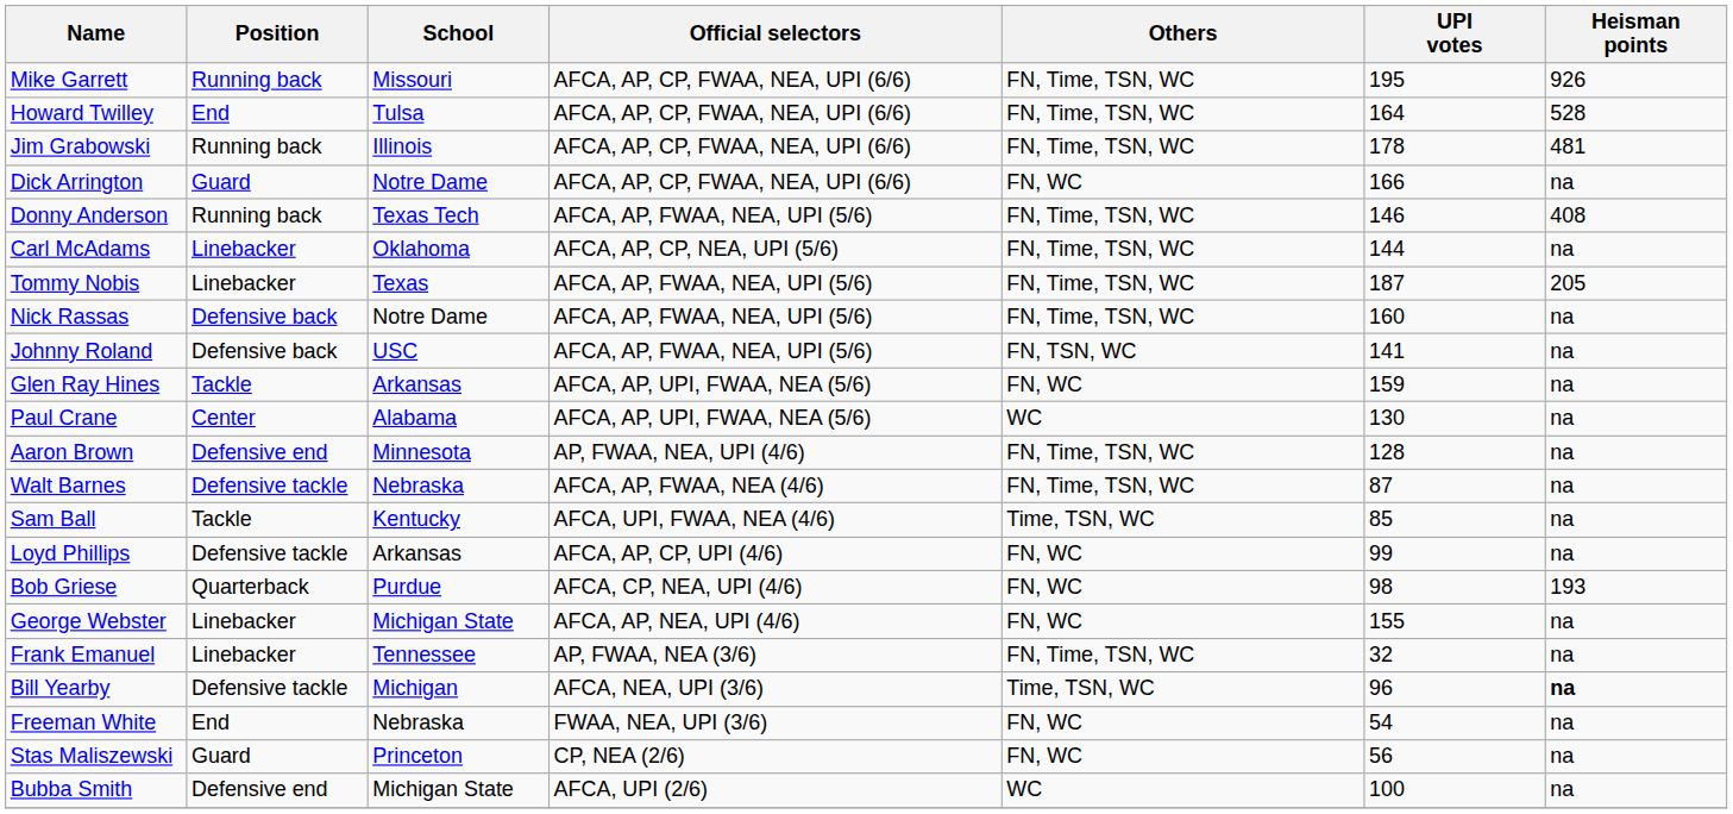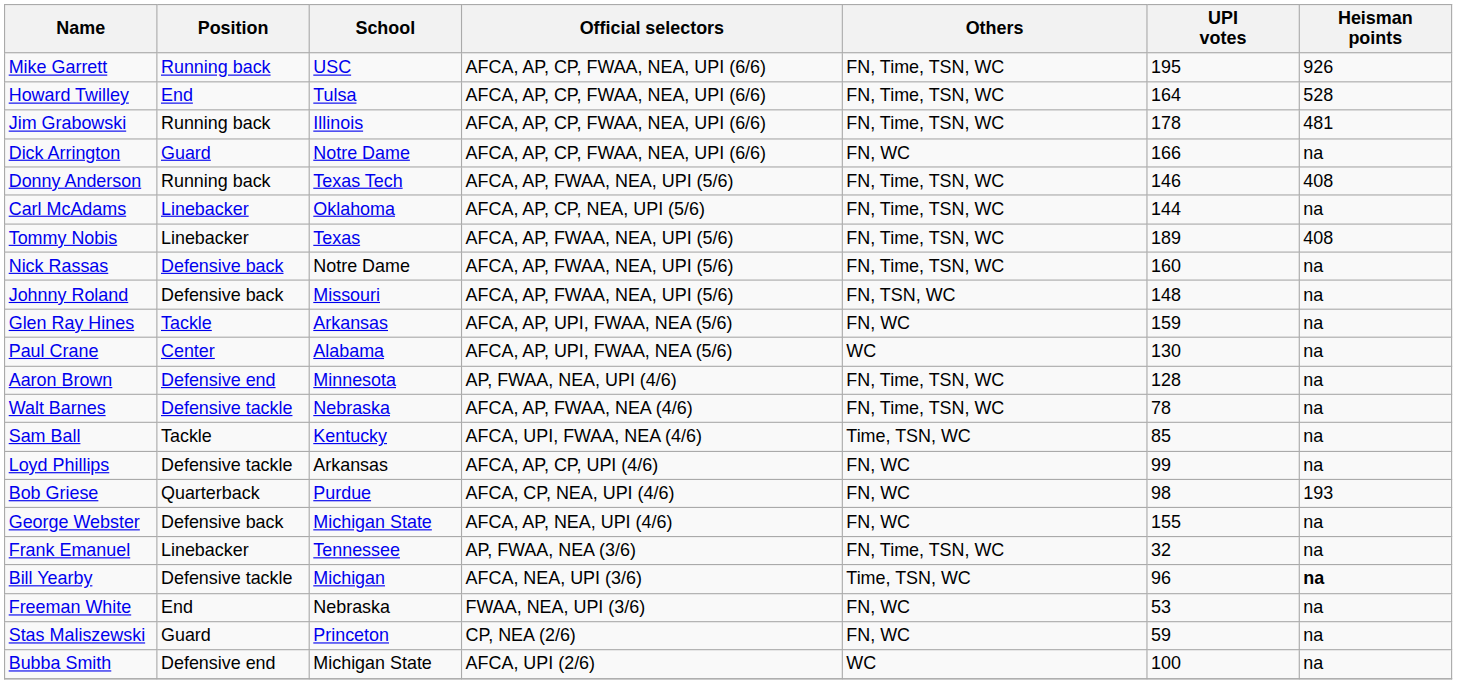Mike Garrett | School: Missouri -> USC
Tommy Nobis | UPI votes: 187 -> 189
Tommy Nobis | Heisman points: 205 -> 408
Johnny Roland | School: USC -> Missouri
Johnny Roland | UPI votes: 141 -> 148
Walt Barnes | UPI votes: 87 -> 78
George Webster | Position: Linebacker -> Defensive back
Freeman White | UPI votes: 54 -> 53
Stas Maliszewski | UPI votes: 56 -> 59
